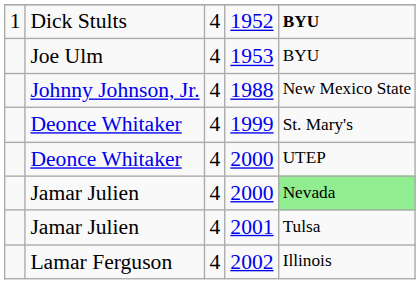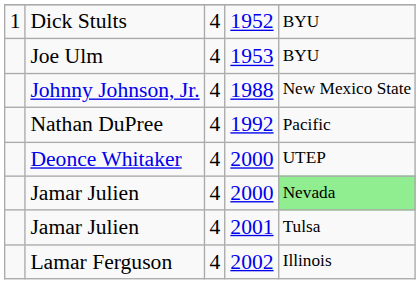1952 | column 5: bold -> normal
+ row: Nathan DuPree | 4 | 1992 | Pacific
- row: Deonce Whitaker | 4 | 1999 | St. Mary's
